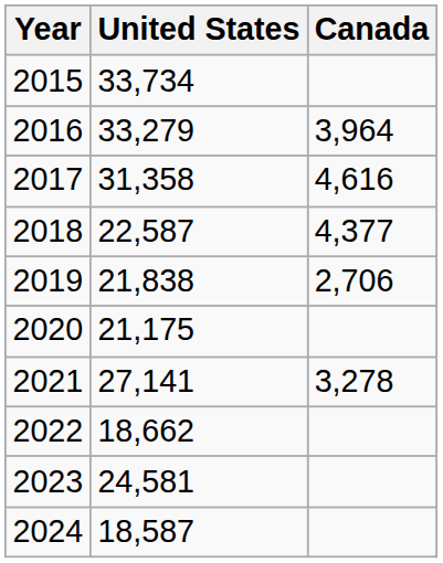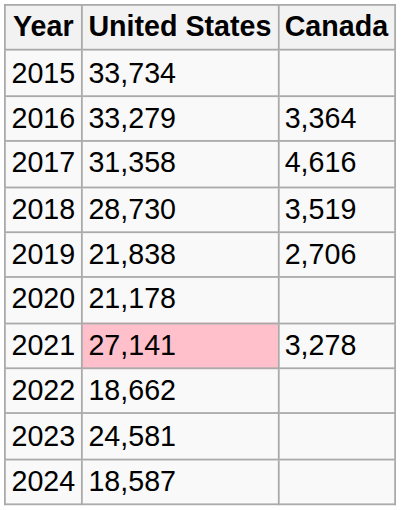2016 | Canada: 3,964 -> 3,364
2018 | United States: 22,587 -> 28,730
2018 | Canada: 4,377 -> 3,519
2020 | United States: 21,175 -> 21,178
2021 | United States: no background -> pink background
